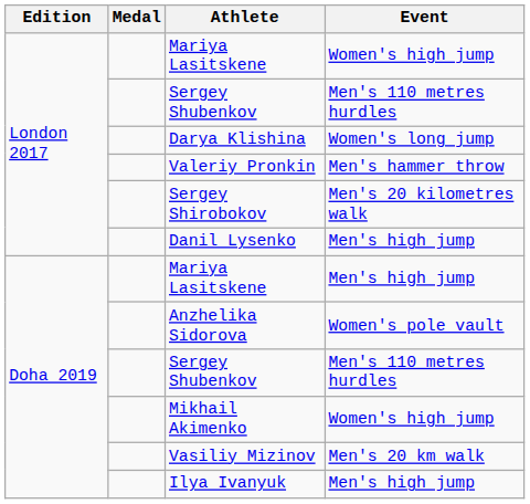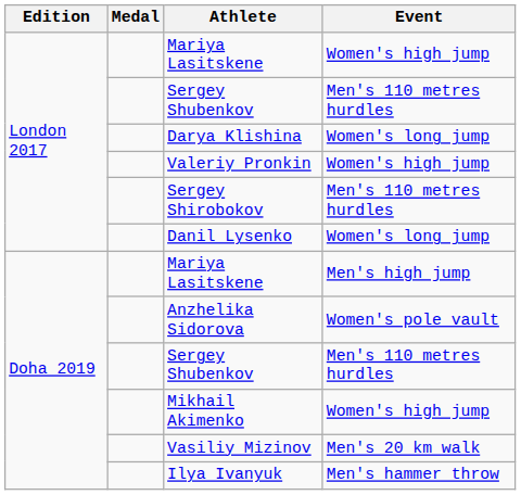Valeriy Pronkin | Event: Men's hammer throw -> Women's high jump
Sergey Shirobokov | Event: Men's 20 kilometres walk -> Men's 110 metres hurdles
Danil Lysenko | Event: Men's high jump -> Women's long jump
Ilya Ivanyuk | Event: Men's high jump -> Men's hammer throw
